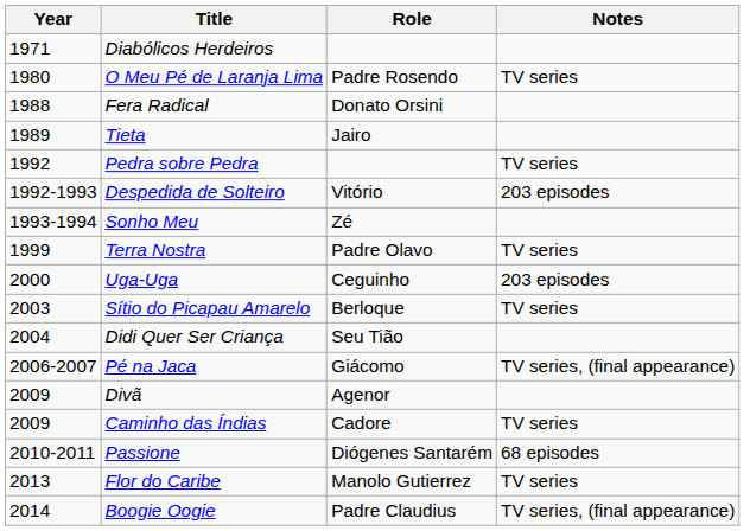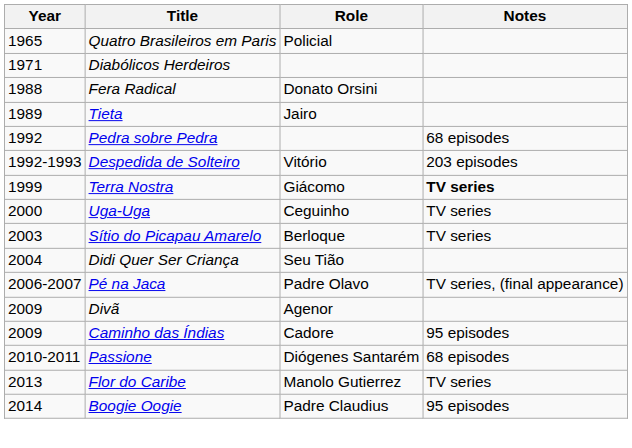+ row: 1965 | Quatro Brasileiros em Paris | Policial
- row: 1980 | O Meu Pé de Laranja Lima | Padre Rosendo | TV series
Pedra sobre Pedra | Notes: TV series -> 68 episodes
- row: 1993-1994 | Sonho Meu | Zé
Terra Nostra | Role: Padre Olavo -> Giácomo
Terra Nostra | Notes: normal -> bold
Uga-Uga | Notes: 203 episodes -> TV series
Pé na Jaca | Role: Giácomo -> Padre Olavo
Caminho das Índias | Notes: TV series -> 95 episodes
Boogie Oogie | Notes: TV series, (final appearance) -> 95 episodes
